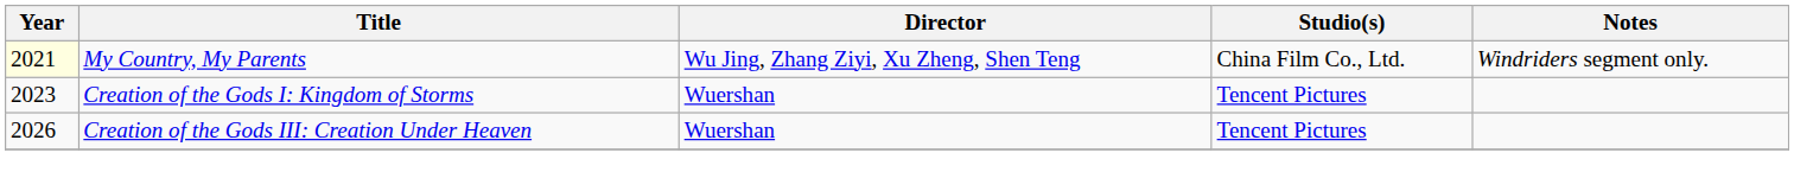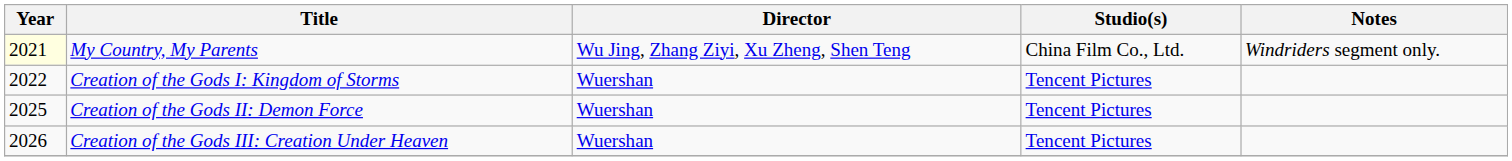Creation of the Gods I: Kingdom of Storms | Year: 2023 -> 2022
+ row: 2025 | Creation of the Gods II: Demon Force | Wuershan | Tencent Pictures
